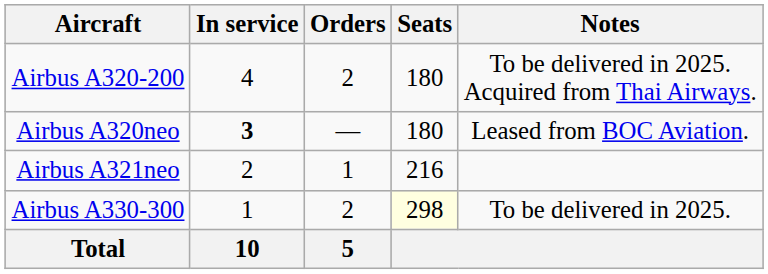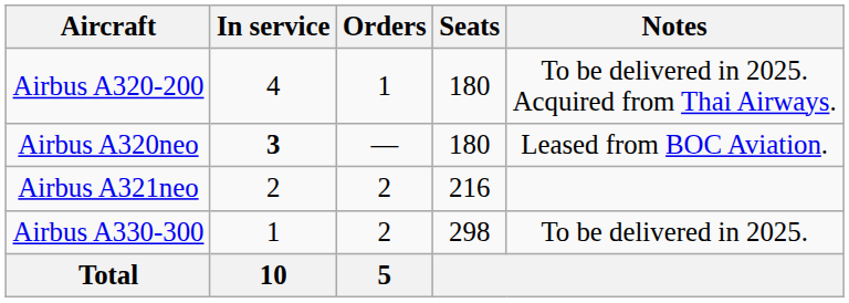Airbus A320-200 | Orders: 2 -> 1
Airbus A321neo | Orders: 1 -> 2
Airbus A330-300 | Seats: lightyellow background -> no background
